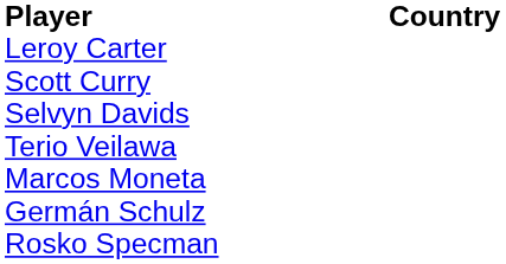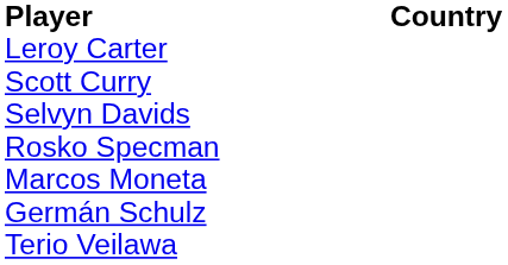rows swapped: Rosko Specman <-> Terio Veilawa
